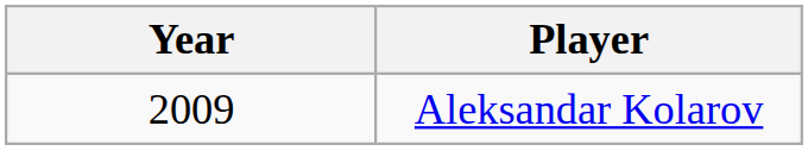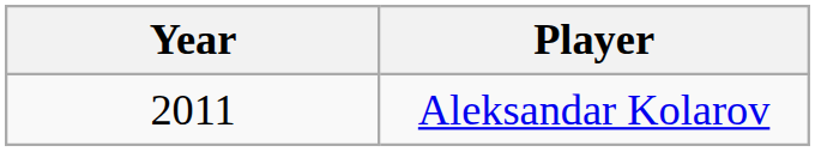Aleksandar Kolarov | Year: 2009 -> 2011
